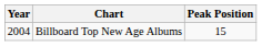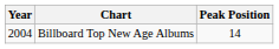Billboard Top New Age Albums | Peak Position: 15 -> 14
